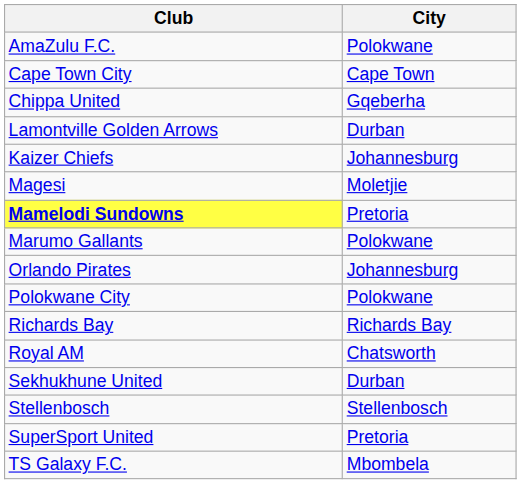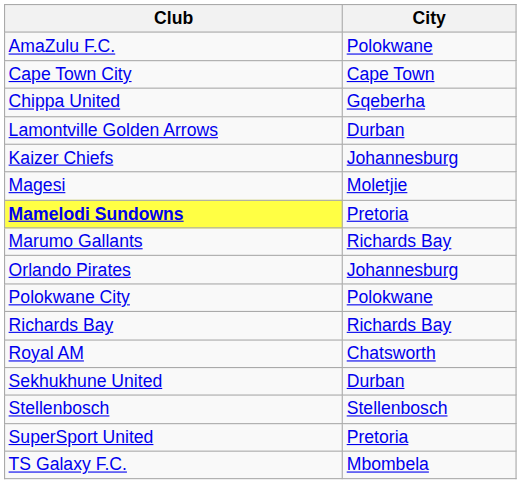Marumo Gallants | City: Polokwane -> Richards Bay
